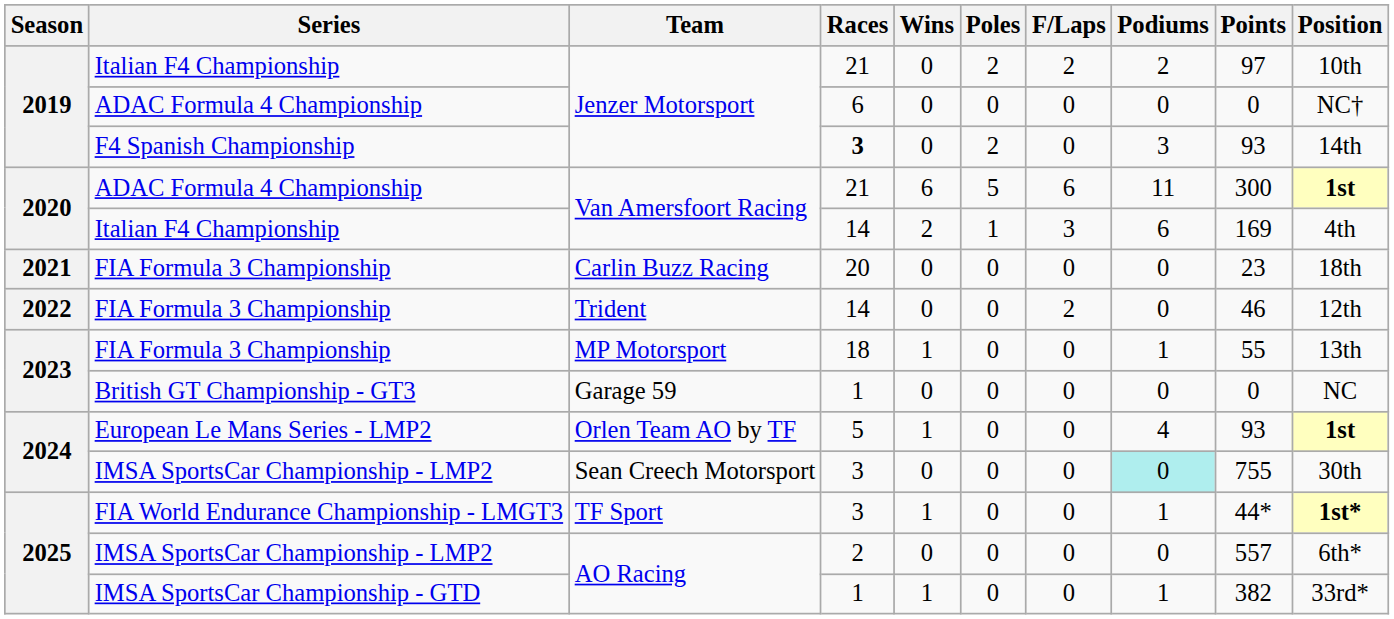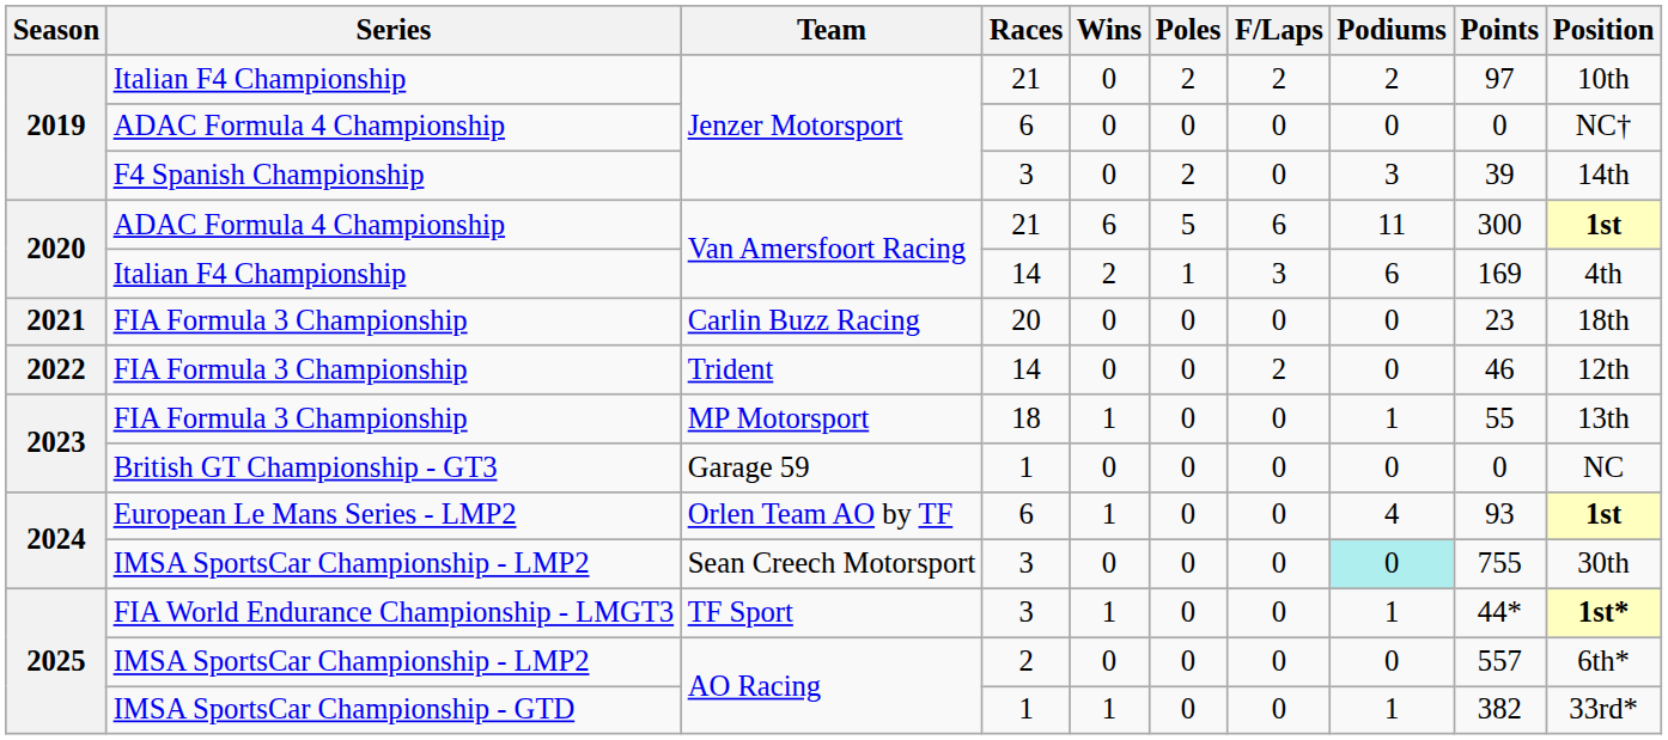F4 Spanish Championship / Jenzer Motorsport | Races: bold -> normal
F4 Spanish Championship / Jenzer Motorsport | Points: 93 -> 39
Orlen Team AO by TF | Races: 5 -> 6
